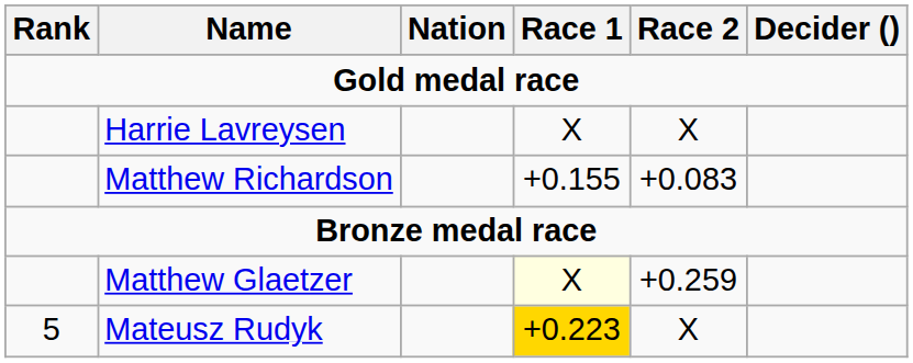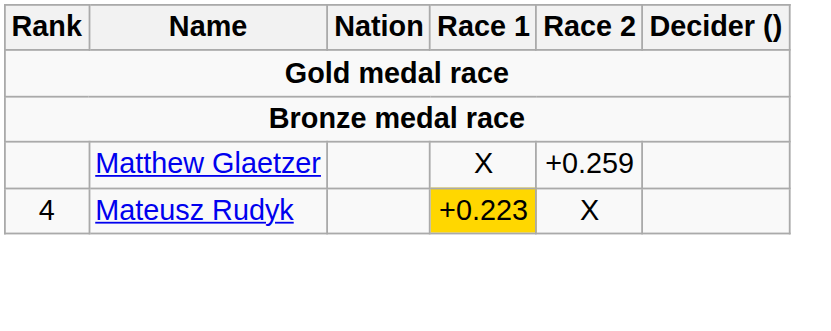- row: Harrie Lavreysen | X | X
- row: Matthew Richardson | +0.155 | +0.083
Matthew Glaetzer | Race 1: lightyellow background -> no background
Mateusz Rudyk | Rank: 5 -> 4
